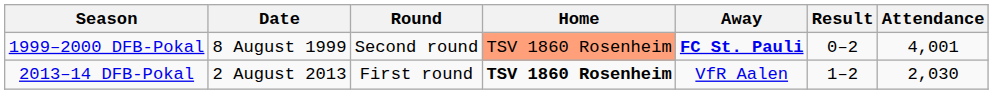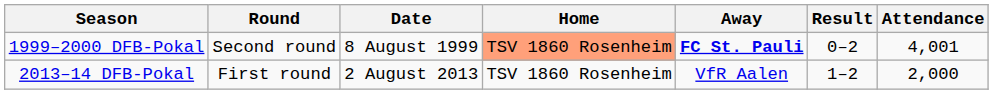columns swapped: Round <-> Date
2013–14 DFB-Pokal | Home: bold -> normal
2013–14 DFB-Pokal | Attendance: 2,030 -> 2,000
